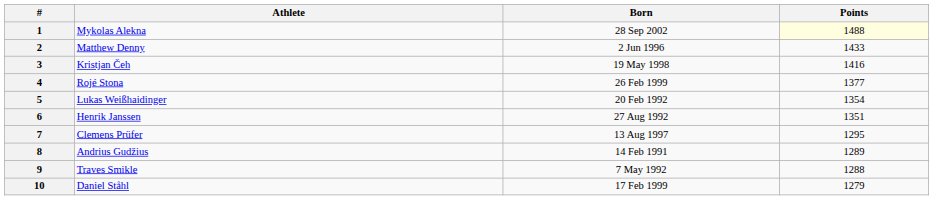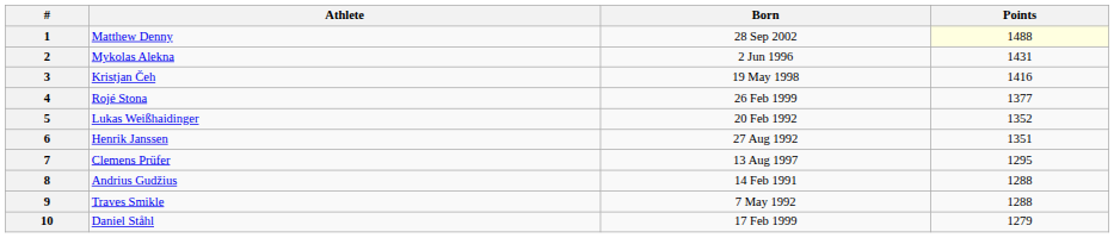1 | Athlete: Mykolas Alekna -> Matthew Denny
2 | Athlete: Matthew Denny -> Mykolas Alekna
2 | Points: 1433 -> 1431
5 | Points: 1354 -> 1352
8 | Points: 1289 -> 1288
